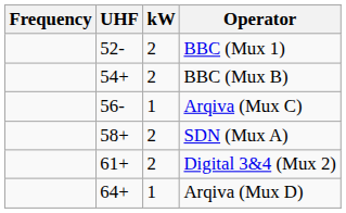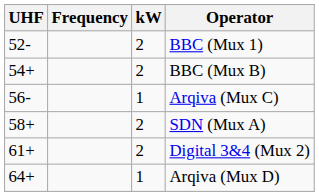columns swapped: Frequency <-> UHF
